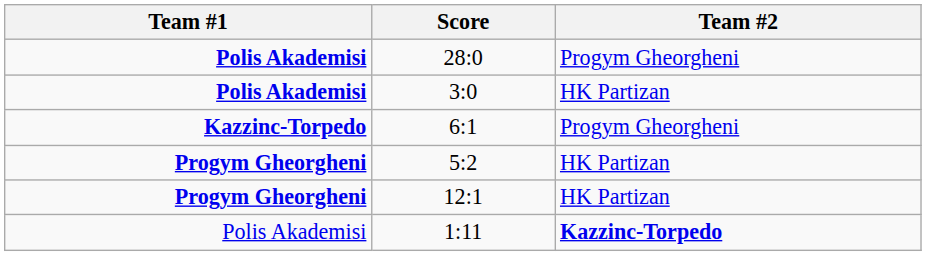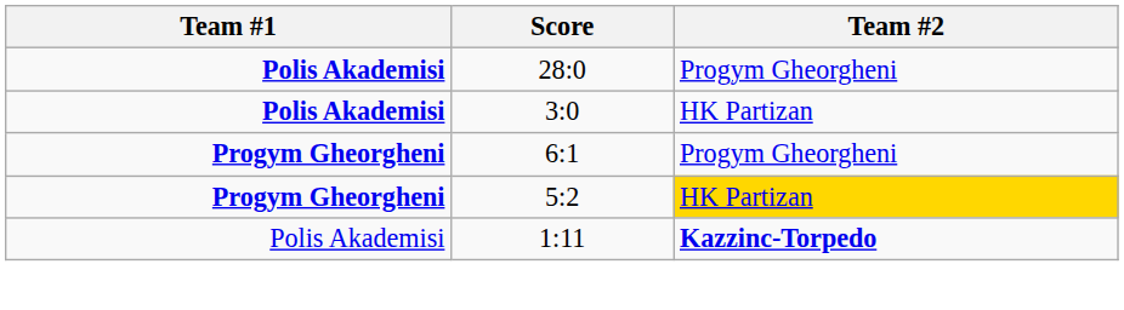6:1 | Team #1: Kazzinc-Torpedo -> Progym Gheorgheni
5:2 | Team #2: no background -> gold background
- row: Progym Gheorgheni | 12:1 | HK Partizan
